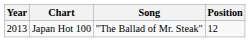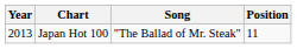Japan Hot 100 | Position: 12 -> 11
